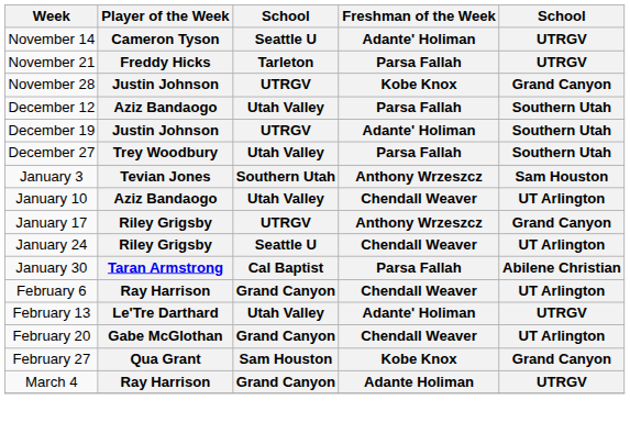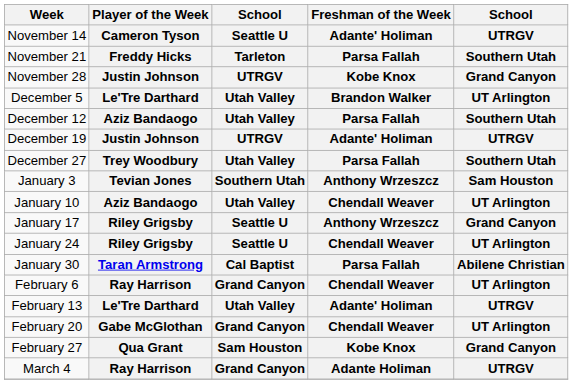November 21 | column 5: UTRGV -> Southern Utah
+ row: December 5 | Le'Tre Darthard | Utah Valley | Brandon Walker | UT Arlington
December 19 | column 5: Southern Utah -> UTRGV
January 17 | column 3: UTRGV -> Seattle U
